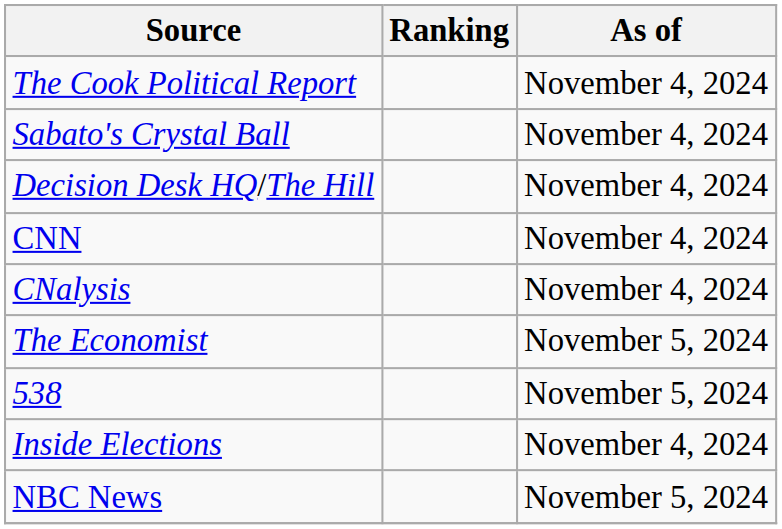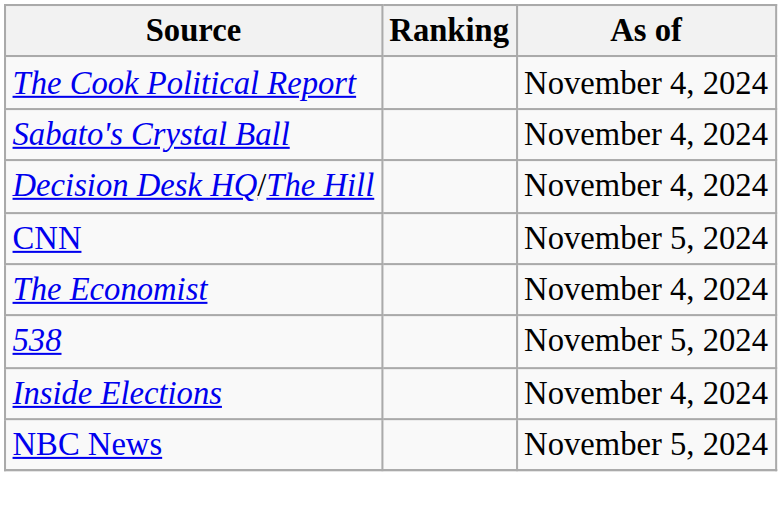CNN | As of: November 4, 2024 -> November 5, 2024
- row: CNalysis | November 4, 2024
The Economist | As of: November 5, 2024 -> November 4, 2024
